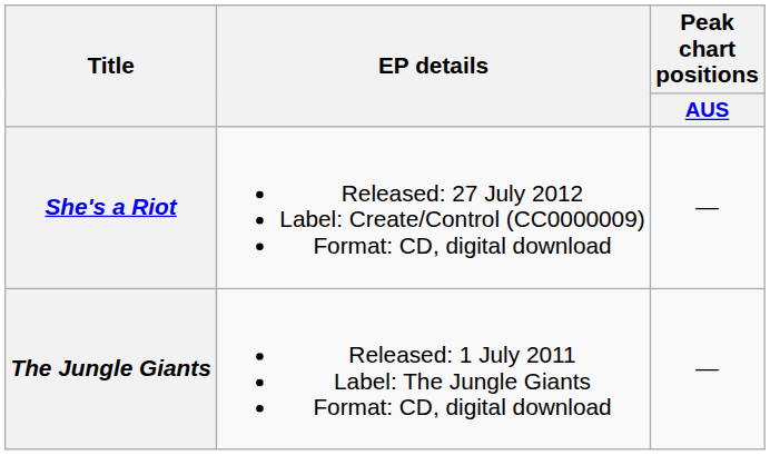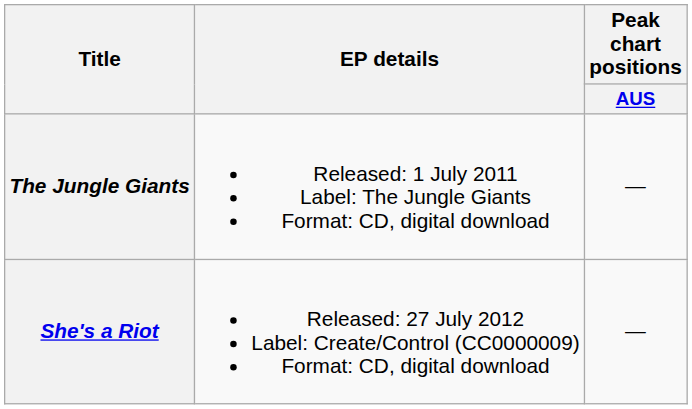rows swapped: The Jungle Giants <-> She's a Riot
